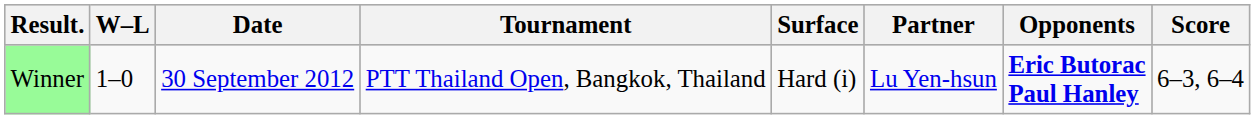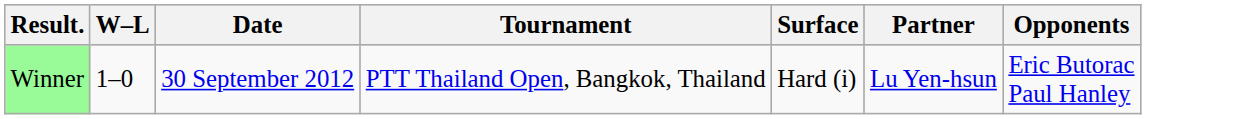- column: Score | 6–3, 6–4
Winner | Opponents: bold -> normal
